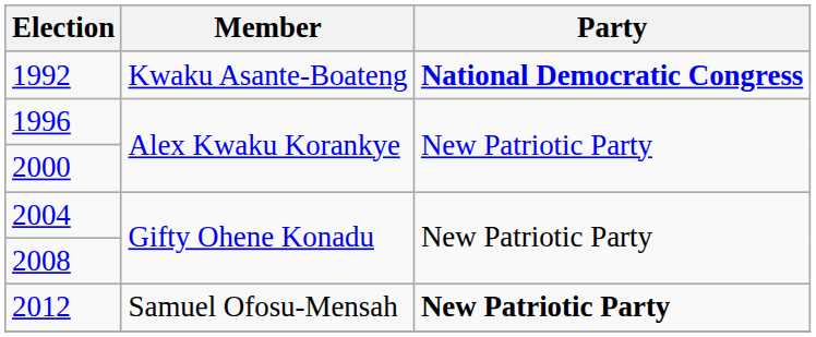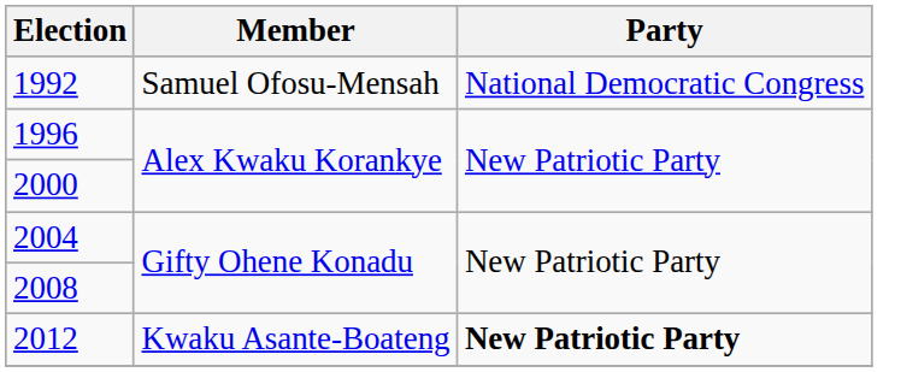1992 | Member: Kwaku Asante-Boateng -> Samuel Ofosu-Mensah
1992 | Party: bold -> normal
2012 | Member: Samuel Ofosu-Mensah -> Kwaku Asante-Boateng
